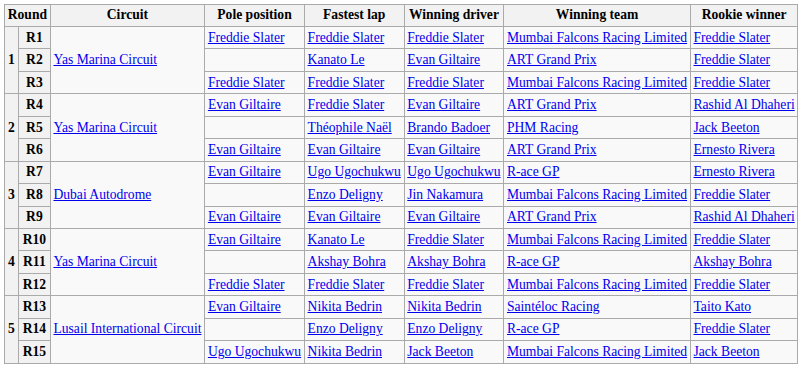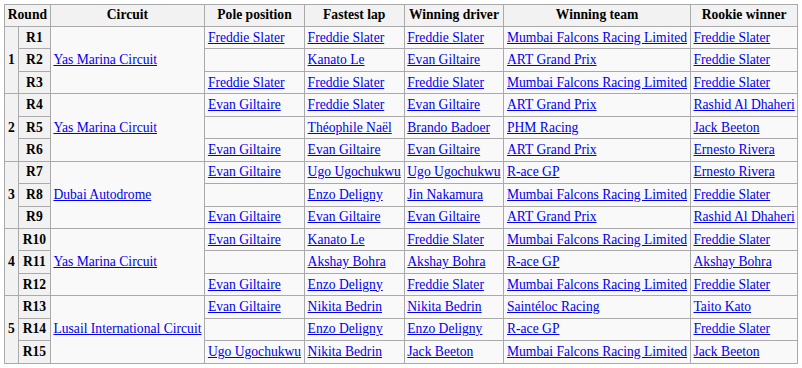R12 | Pole position: Freddie Slater -> Evan Giltaire
R12 | Fastest lap: Freddie Slater -> Enzo Deligny
